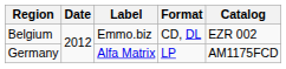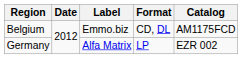Belgium | Catalog: EZR 002 -> AM1175FCD
Germany | Catalog: AM1175FCD -> EZR 002
